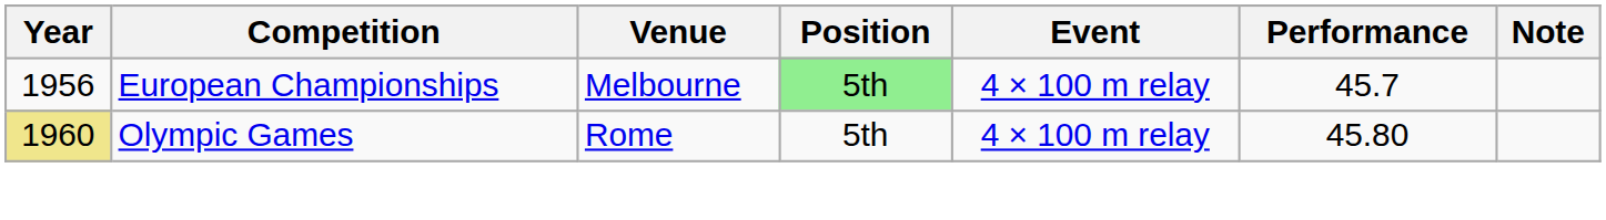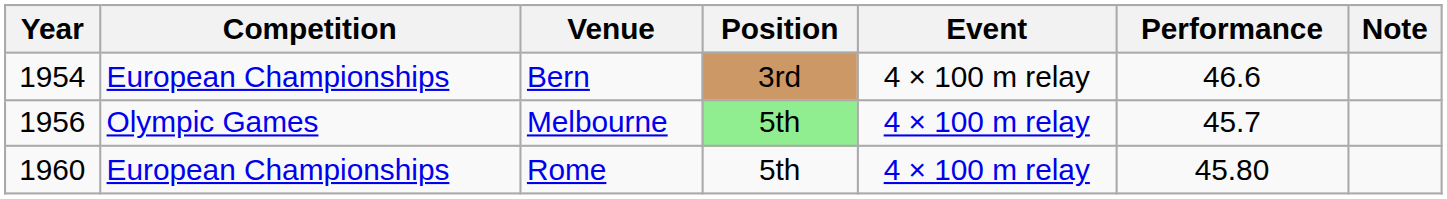+ row: 1954 | European Championships | Bern | 3rd | 4 × 100 m relay | 46.6
Melbourne | Competition: European Championships -> Olympic Games
Rome | Year: khaki background -> no background
Rome | Competition: Olympic Games -> European Championships
